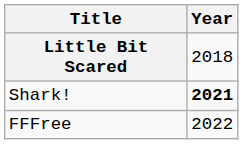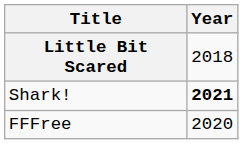FFFree | Year: 2022 -> 2020
